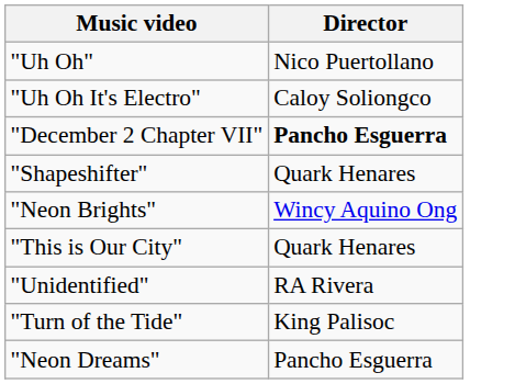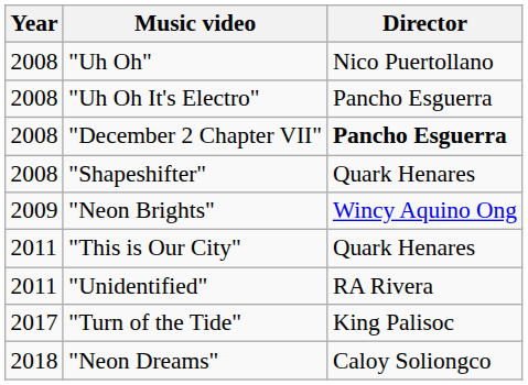+ column: Year | 2008 | 2008 | 2008 | 2008 | 2009 | 2011 | 2011 | 2017 | 2018
"Uh Oh It's Electro" | Director: Caloy Soliongco -> Pancho Esguerra
"Neon Dreams" | Director: Pancho Esguerra -> Caloy Soliongco
